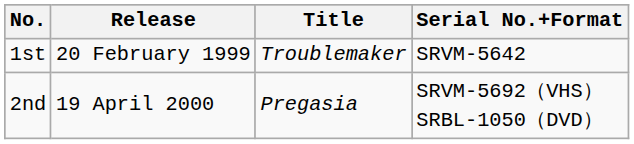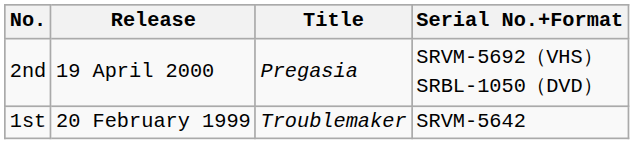rows swapped: 1st <-> 2nd
